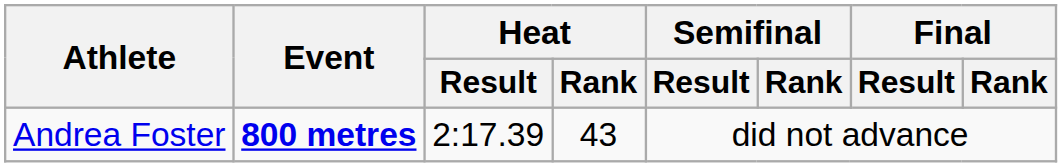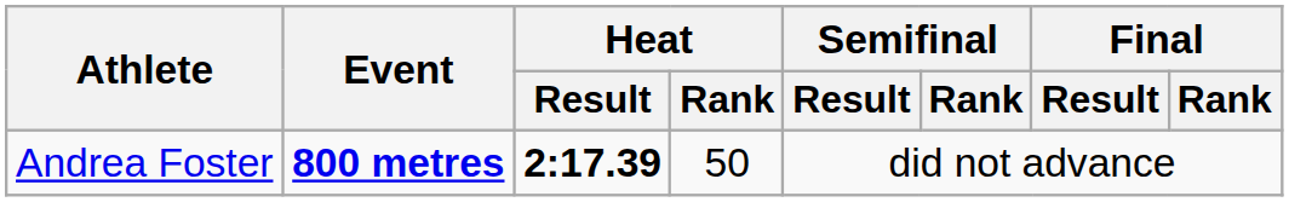Andrea Foster | Heat / Result: normal -> bold
Andrea Foster | Heat / Rank: 43 -> 50
